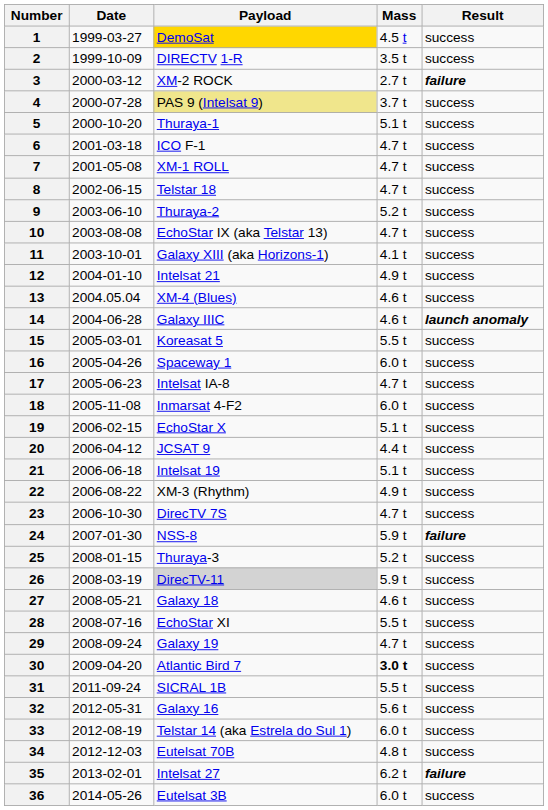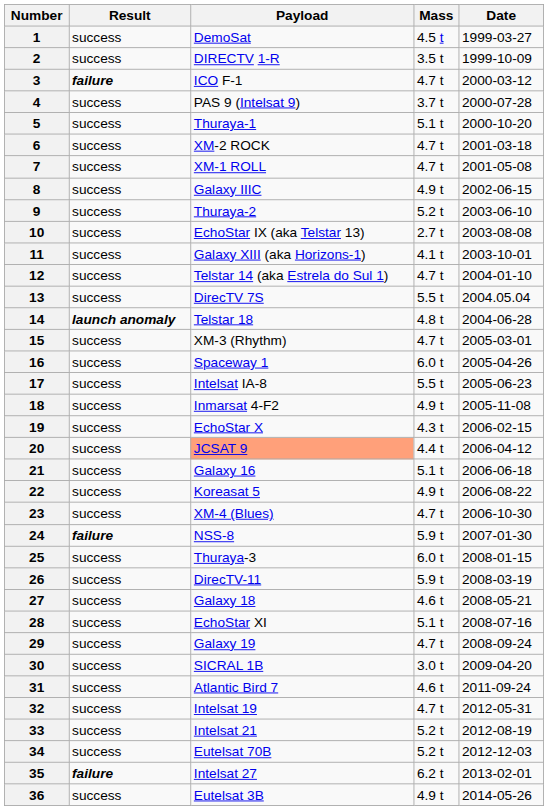columns swapped: Date <-> Result
1 | Payload: gold background -> no background
3 | Payload: XM-2 ROCK -> ICO F-1
3 | Mass: 2.7 t -> 4.7 t
4 | Payload: khaki background -> no background
6 | Payload: ICO F-1 -> XM-2 ROCK
8 | Payload: Telstar 18 -> Galaxy IIIC
8 | Mass: 4.7 t -> 4.9 t
10 | Mass: 4.7 t -> 2.7 t
12 | Payload: Intelsat 21 -> Telstar 14 (aka Estrela do Sul 1)
12 | Mass: 4.9 t -> 4.7 t
13 | Payload: XM-4 (Blues) -> DirecTV 7S
13 | Mass: 4.6 t -> 5.5 t
14 | Payload: Galaxy IIIC -> Telstar 18
14 | Mass: 4.6 t -> 4.8 t
15 | Payload: Koreasat 5 -> XM-3 (Rhythm)
15 | Mass: 5.5 t -> 4.7 t
17 | Mass: 4.7 t -> 5.5 t
18 | Mass: 6.0 t -> 4.9 t
19 | Mass: 5.1 t -> 4.3 t
20 | Payload: no background -> lightsalmon background
21 | Payload: Intelsat 19 -> Galaxy 16
22 | Payload: XM-3 (Rhythm) -> Koreasat 5
23 | Payload: DirecTV 7S -> XM-4 (Blues)
25 | Mass: 5.2 t -> 6.0 t
26 | Payload: lightgrey background -> no background
28 | Mass: 5.5 t -> 5.1 t
30 | Payload: Atlantic Bird 7 -> SICRAL 1B
30 | Mass: bold -> normal
31 | Payload: SICRAL 1B -> Atlantic Bird 7
31 | Mass: 5.5 t -> 4.6 t
32 | Payload: Galaxy 16 -> Intelsat 19
32 | Mass: 5.6 t -> 4.7 t
33 | Payload: Telstar 14 (aka Estrela do Sul 1) -> Intelsat 21
33 | Mass: 6.0 t -> 5.2 t
34 | Mass: 4.8 t -> 5.2 t
36 | Mass: 6.0 t -> 4.9 t
